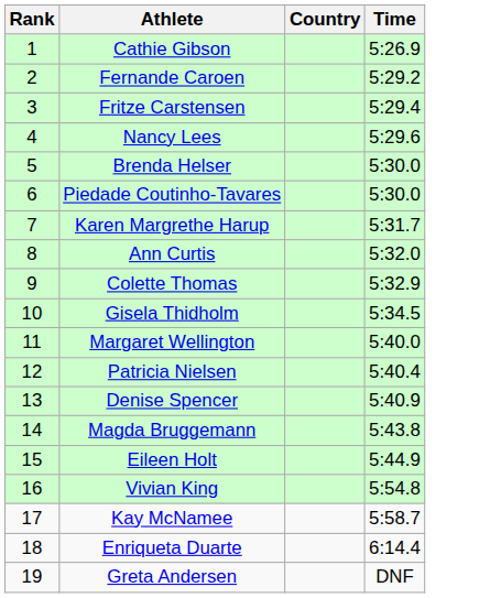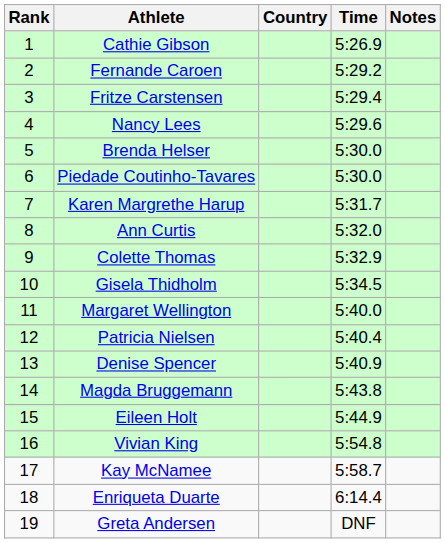+ column: Notes
